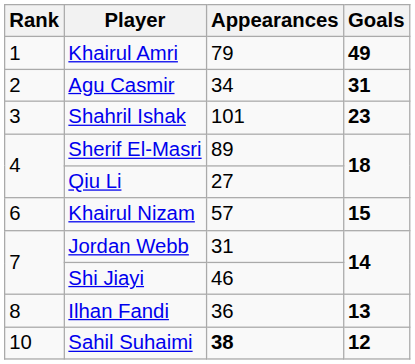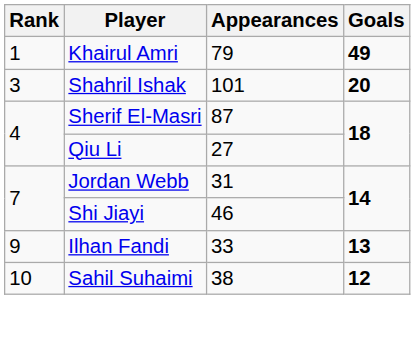- row: 2 | Agu Casmir | 34 | 31
Shahril Ishak | Goals: 23 -> 20
Sherif El-Masri | Appearances: 89 -> 87
- row: 6 | Khairul Nizam | 57 | 15
Ilhan Fandi | Rank: 8 -> 9
Ilhan Fandi | Appearances: 36 -> 33
Sahil Suhaimi | Appearances: bold -> normal
